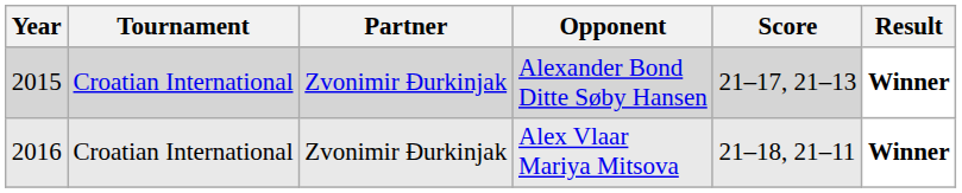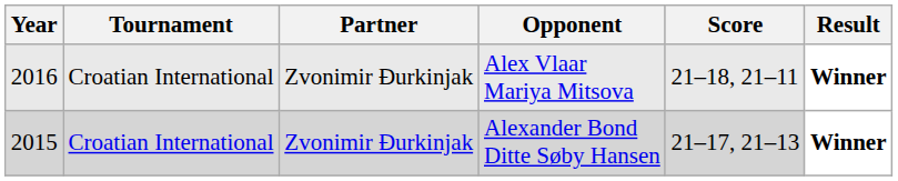rows swapped: Alexander Bond Ditte Søby Hansen <-> Alex Vlaar Mariya Mitsova
